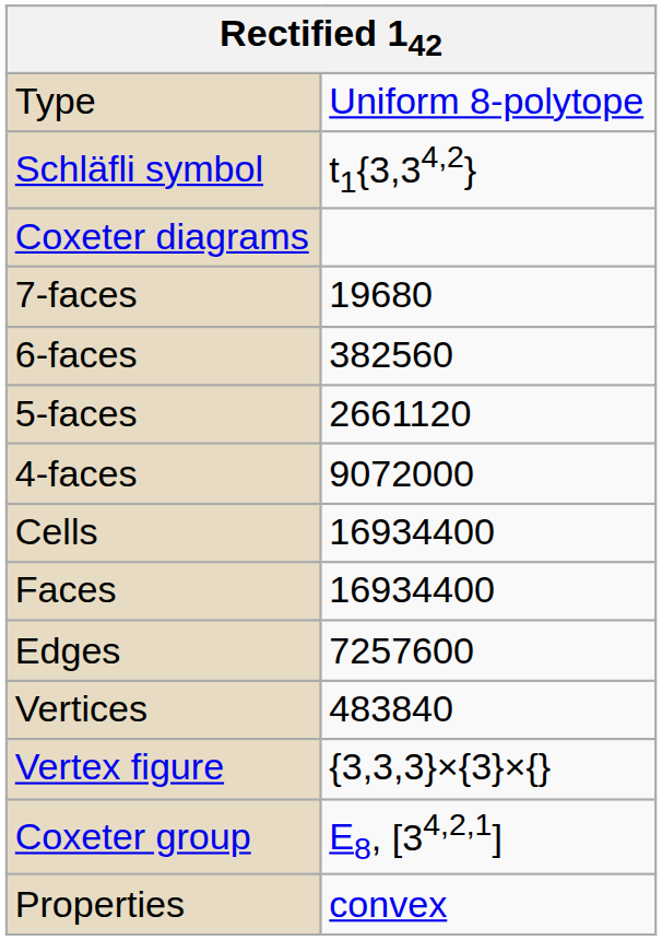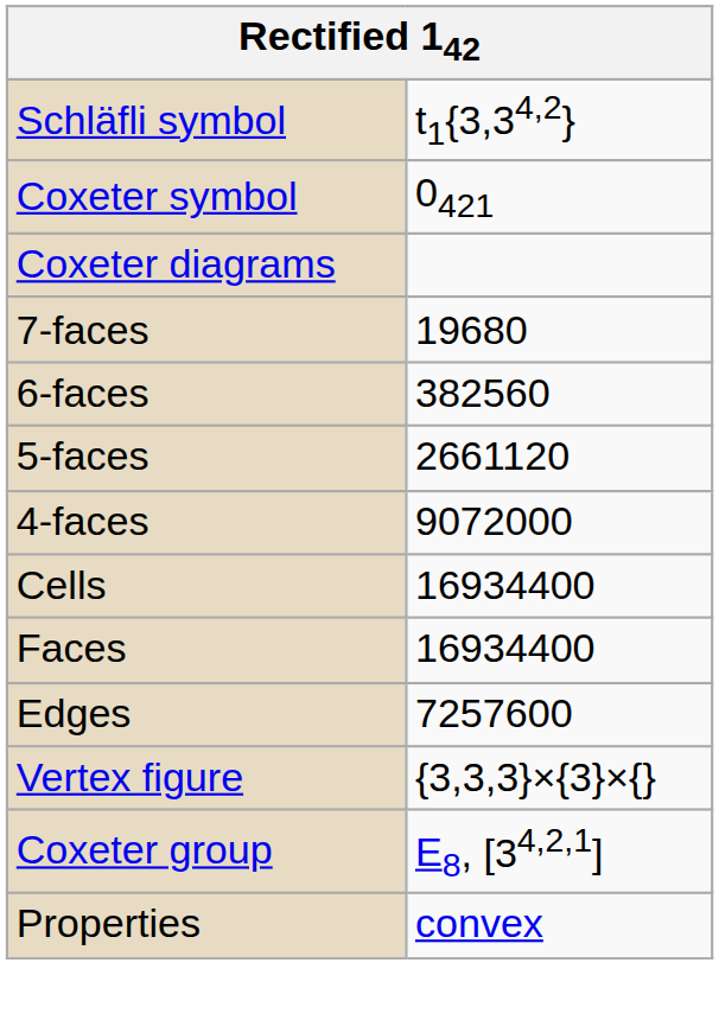- row: Type | Uniform 8-polytope
+ row: Coxeter symbol | 0421
- row: Vertices | 483840
